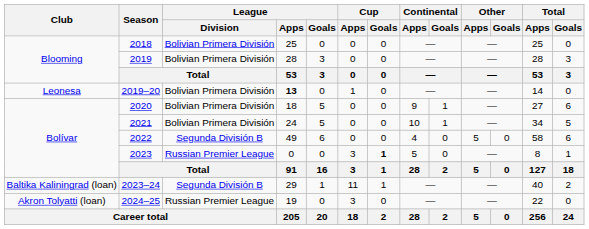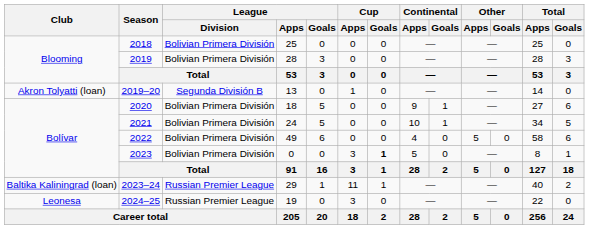2019–20 | Club: Leonesa -> Akron Tolyatti (loan)
2019–20 | League / Division: Bolivian Primera División -> Segunda División B
2019–20 | League / Apps: bold -> normal
2022 | League / Division: Segunda División B -> Bolivian Primera División
2023 | League / Division: Russian Premier League -> Bolivian Primera División
2023–24 | League / Division: Segunda División B -> Russian Premier League
2024–25 | Club: Akron Tolyatti (loan) -> Leonesa
